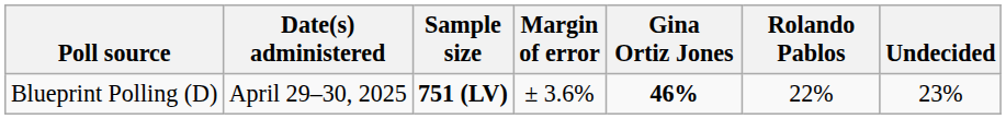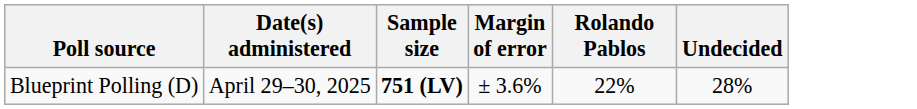- column: Gina Ortiz Jones | 46%
Blueprint Polling (D) | Undecided: 23% -> 28%
